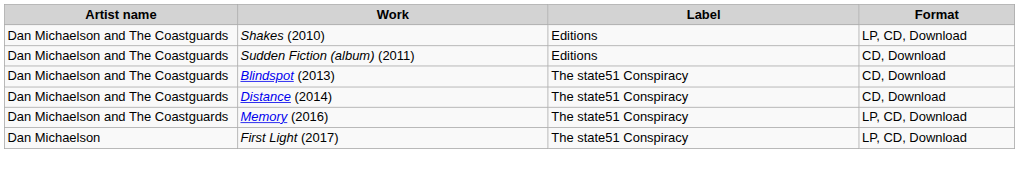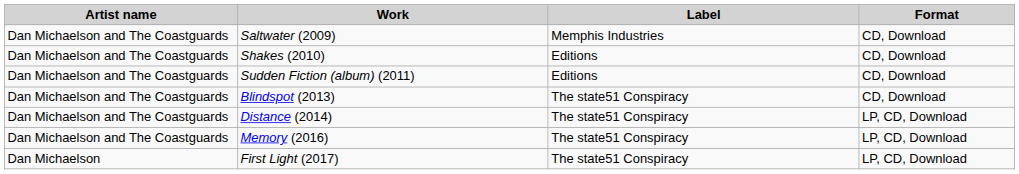+ row: Dan Michaelson and The Coastguards | Saltwater (2009) | Memphis Industries | CD, Download
Shakes (2010) | Format: LP, CD, Download -> CD, Download
Distance (2014) | Format: CD, Download -> LP, CD, Download
